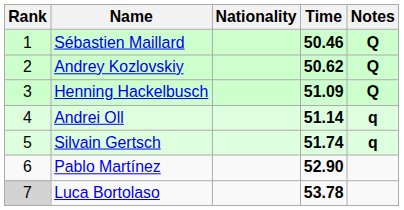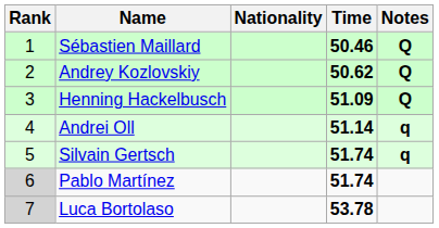Pablo Martínez | Rank: no background -> lightgrey background
Pablo Martínez | Time: 52.90 -> 51.74
